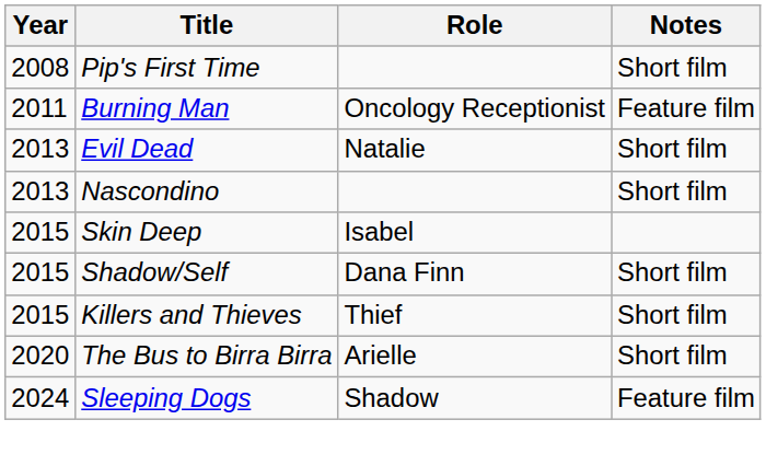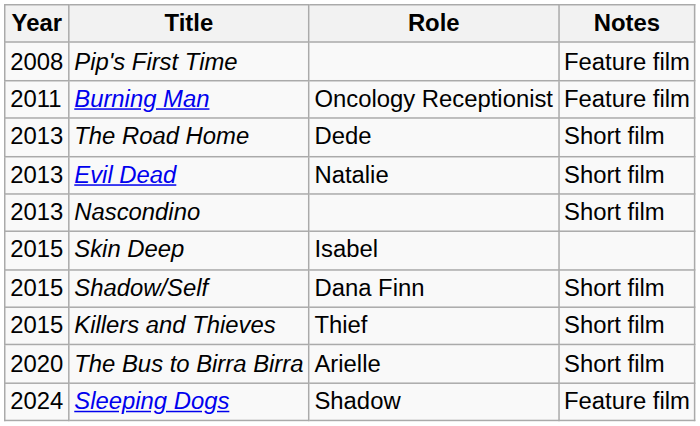Pip's First Time | Notes: Short film -> Feature film
+ row: 2013 | The Road Home | Dede | Short film
